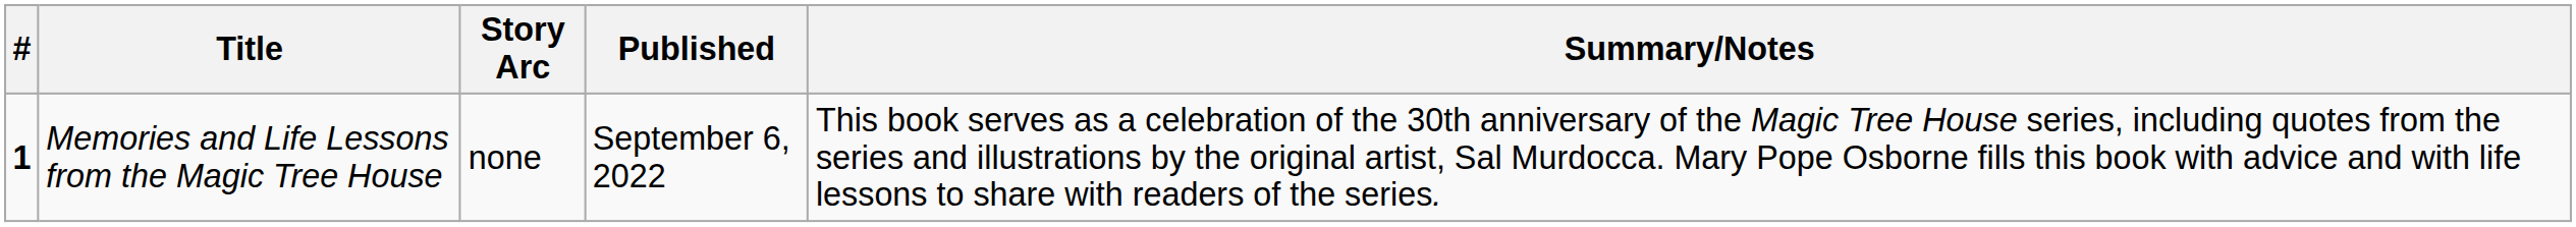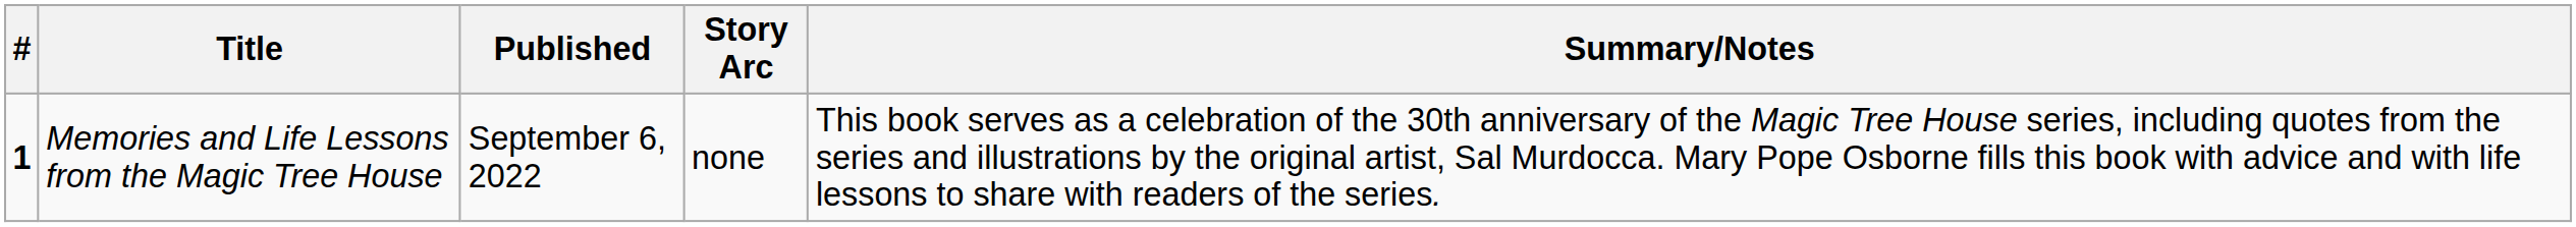columns swapped: Published <-> Story Arc
